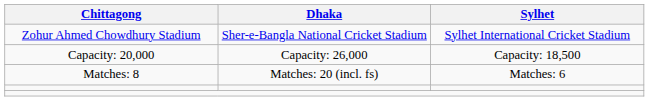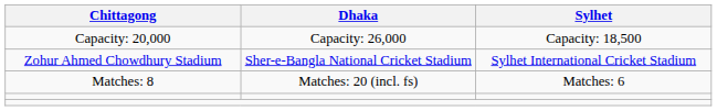rows swapped: Zohur Ahmed Chowdhury Stadium <-> Capacity: 20,000
